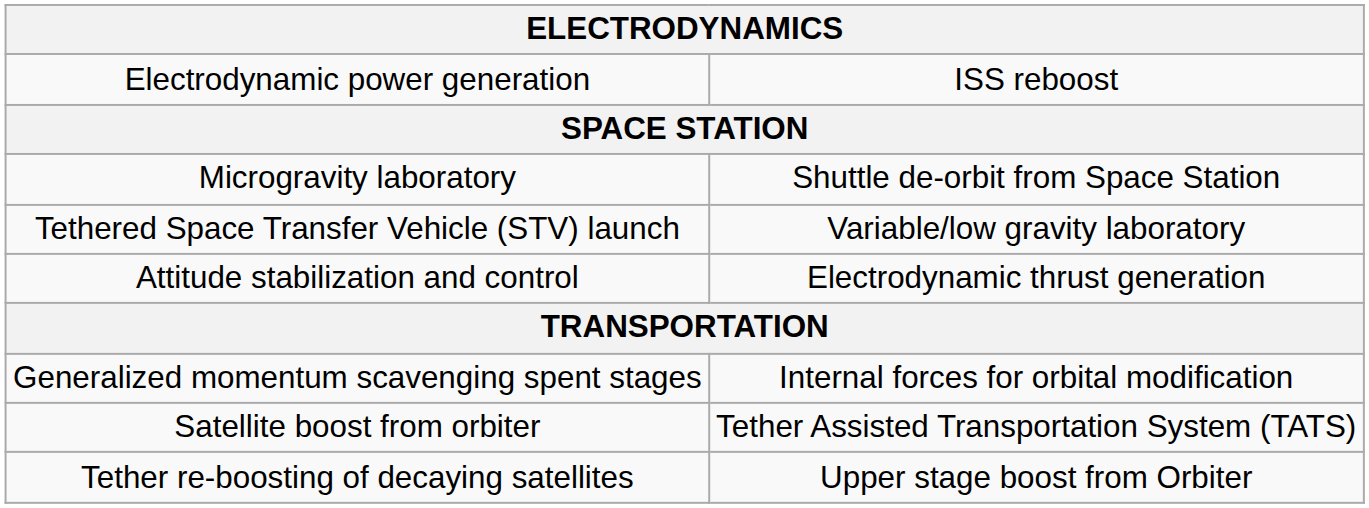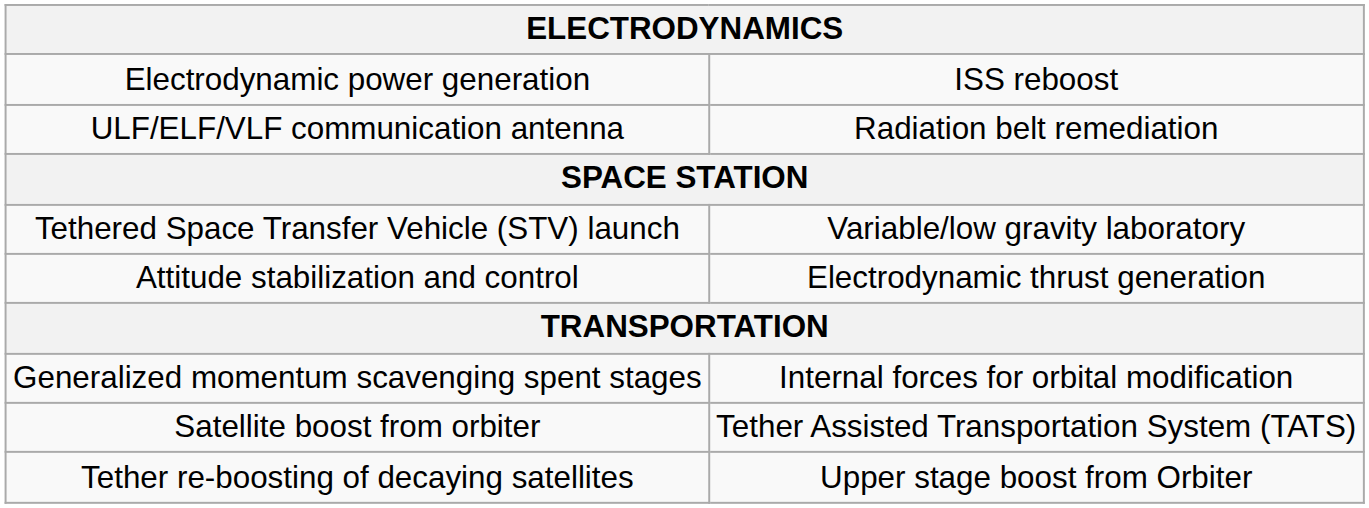+ row: ULF/ELF/VLF communication antenna | Radiation belt remediation
- row: Microgravity laboratory | Shuttle de-orbit from Space Station
